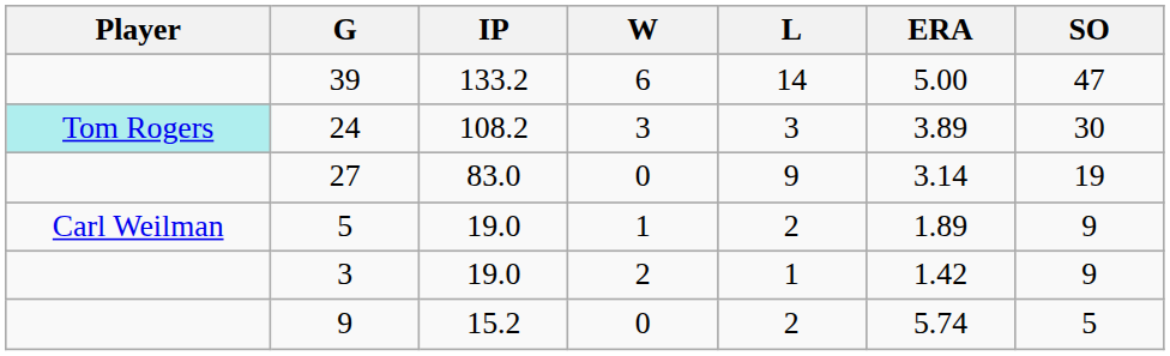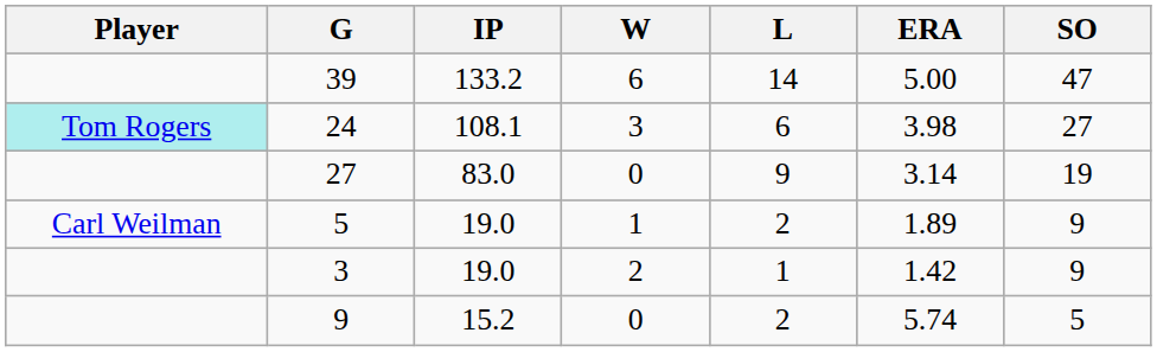24 | IP: 108.2 -> 108.1
24 | L: 3 -> 6
24 | ERA: 3.89 -> 3.98
24 | SO: 30 -> 27
